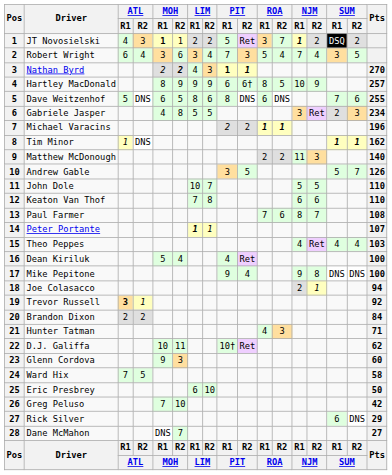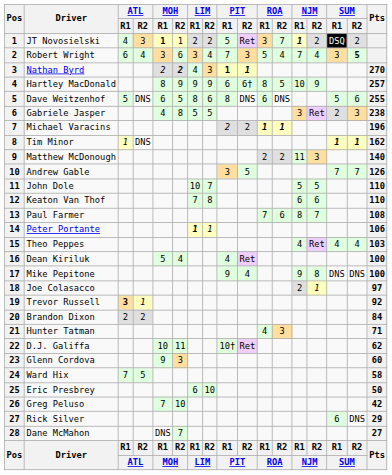Robert Wright | SUM / R2: normal -> bold
Dave Weitzenhof | SUM / R1: 7 -> 5
Gabriele Jasper | Pts: 234 -> 238
Andrew Gable | SUM / R1: 5 -> 7
Peter Portante | Pts: 107 -> 106
Joe Colasacco | Pts: 94 -> 97
